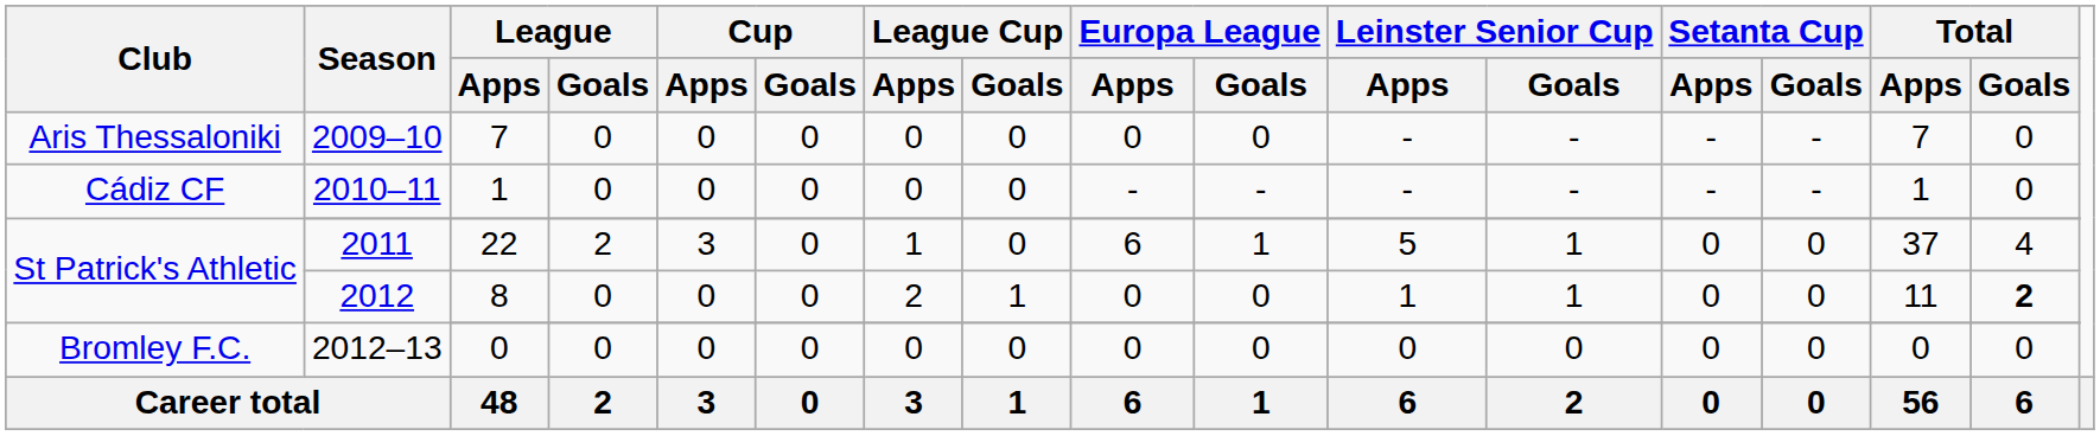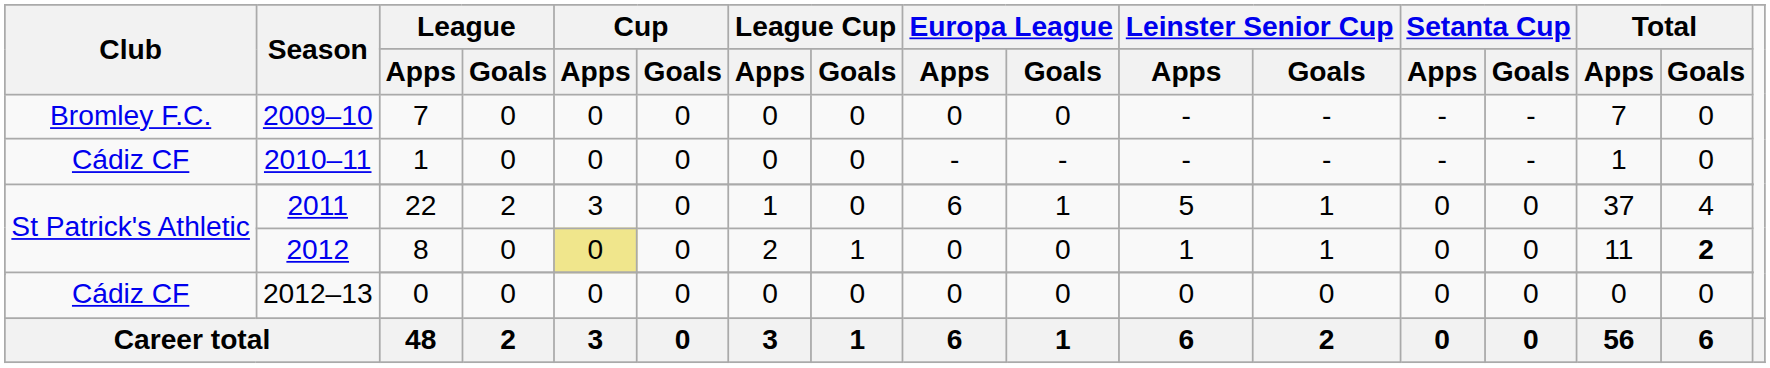2009–10 | Club: Aris Thessaloniki -> Bromley F.C.
2012 | Cup / Apps: no background -> khaki background
2012–13 / 0 | Club: Bromley F.C. -> Cádiz CF
